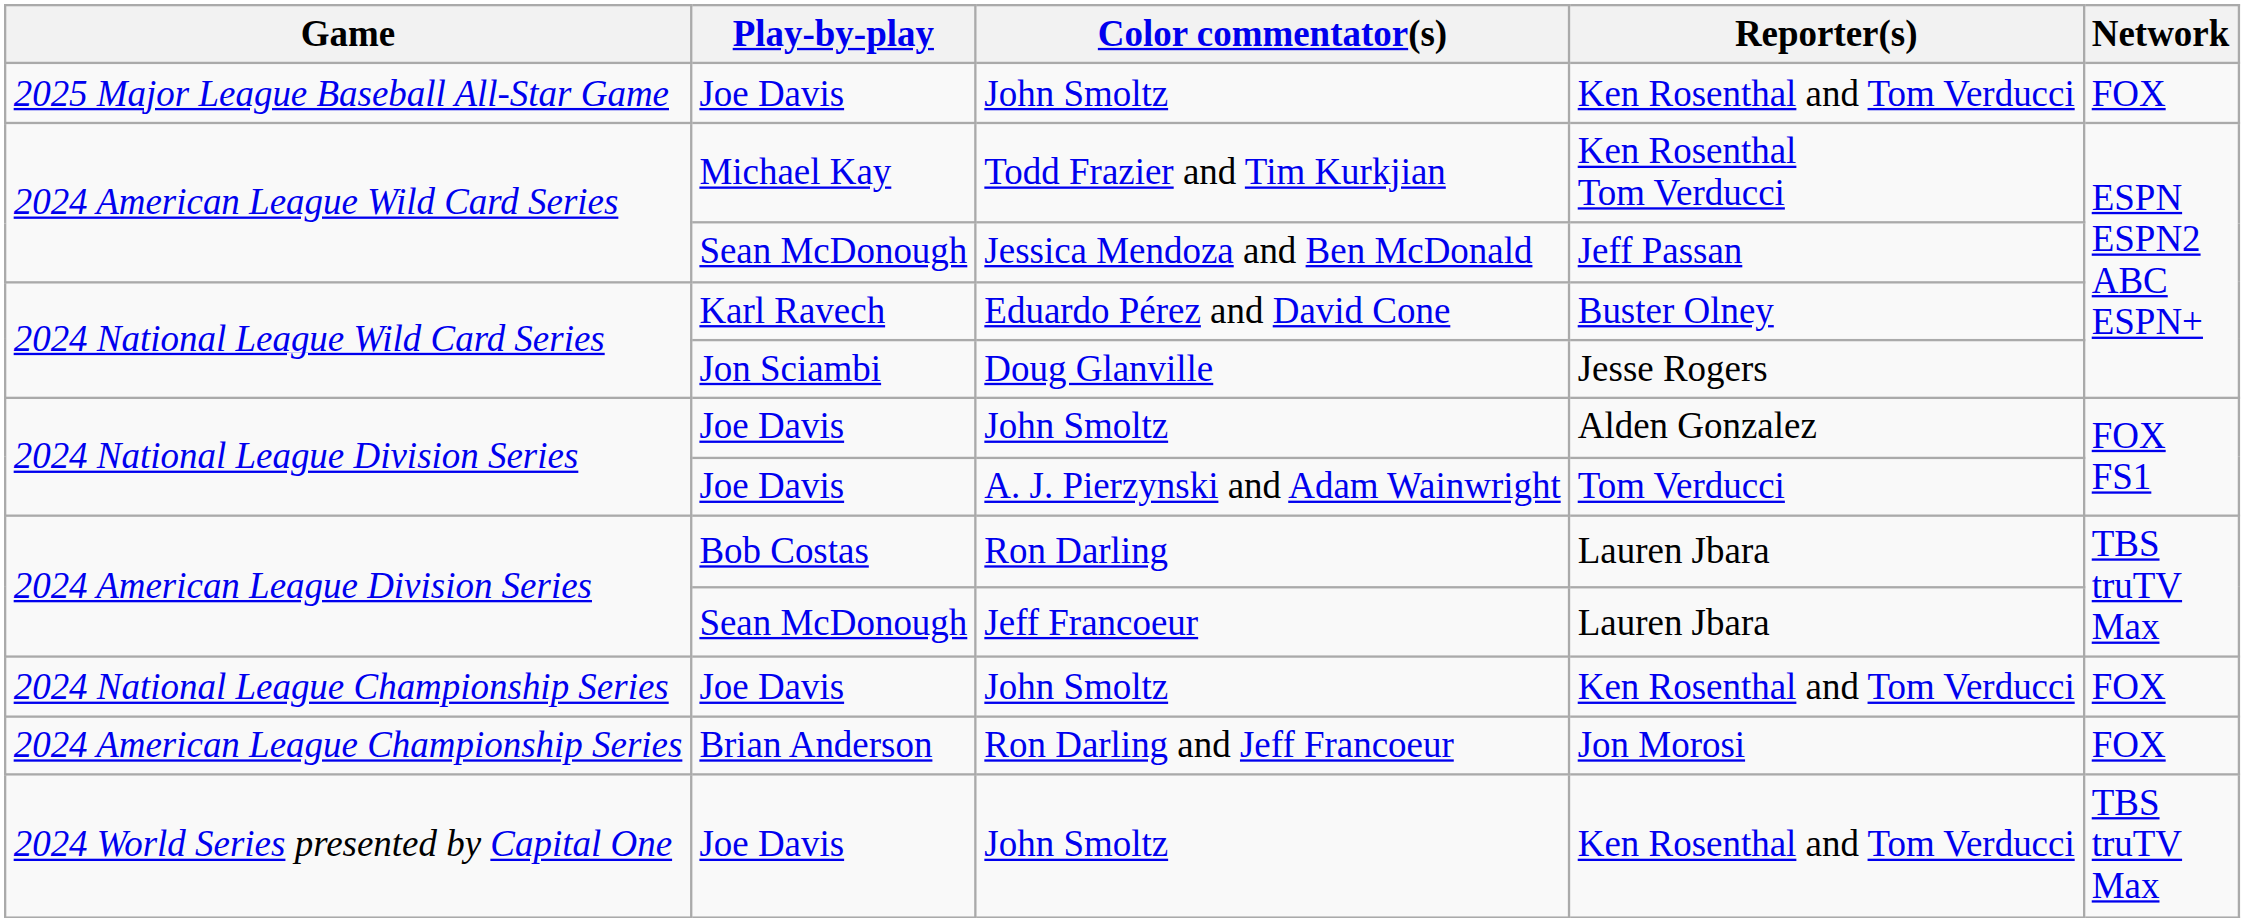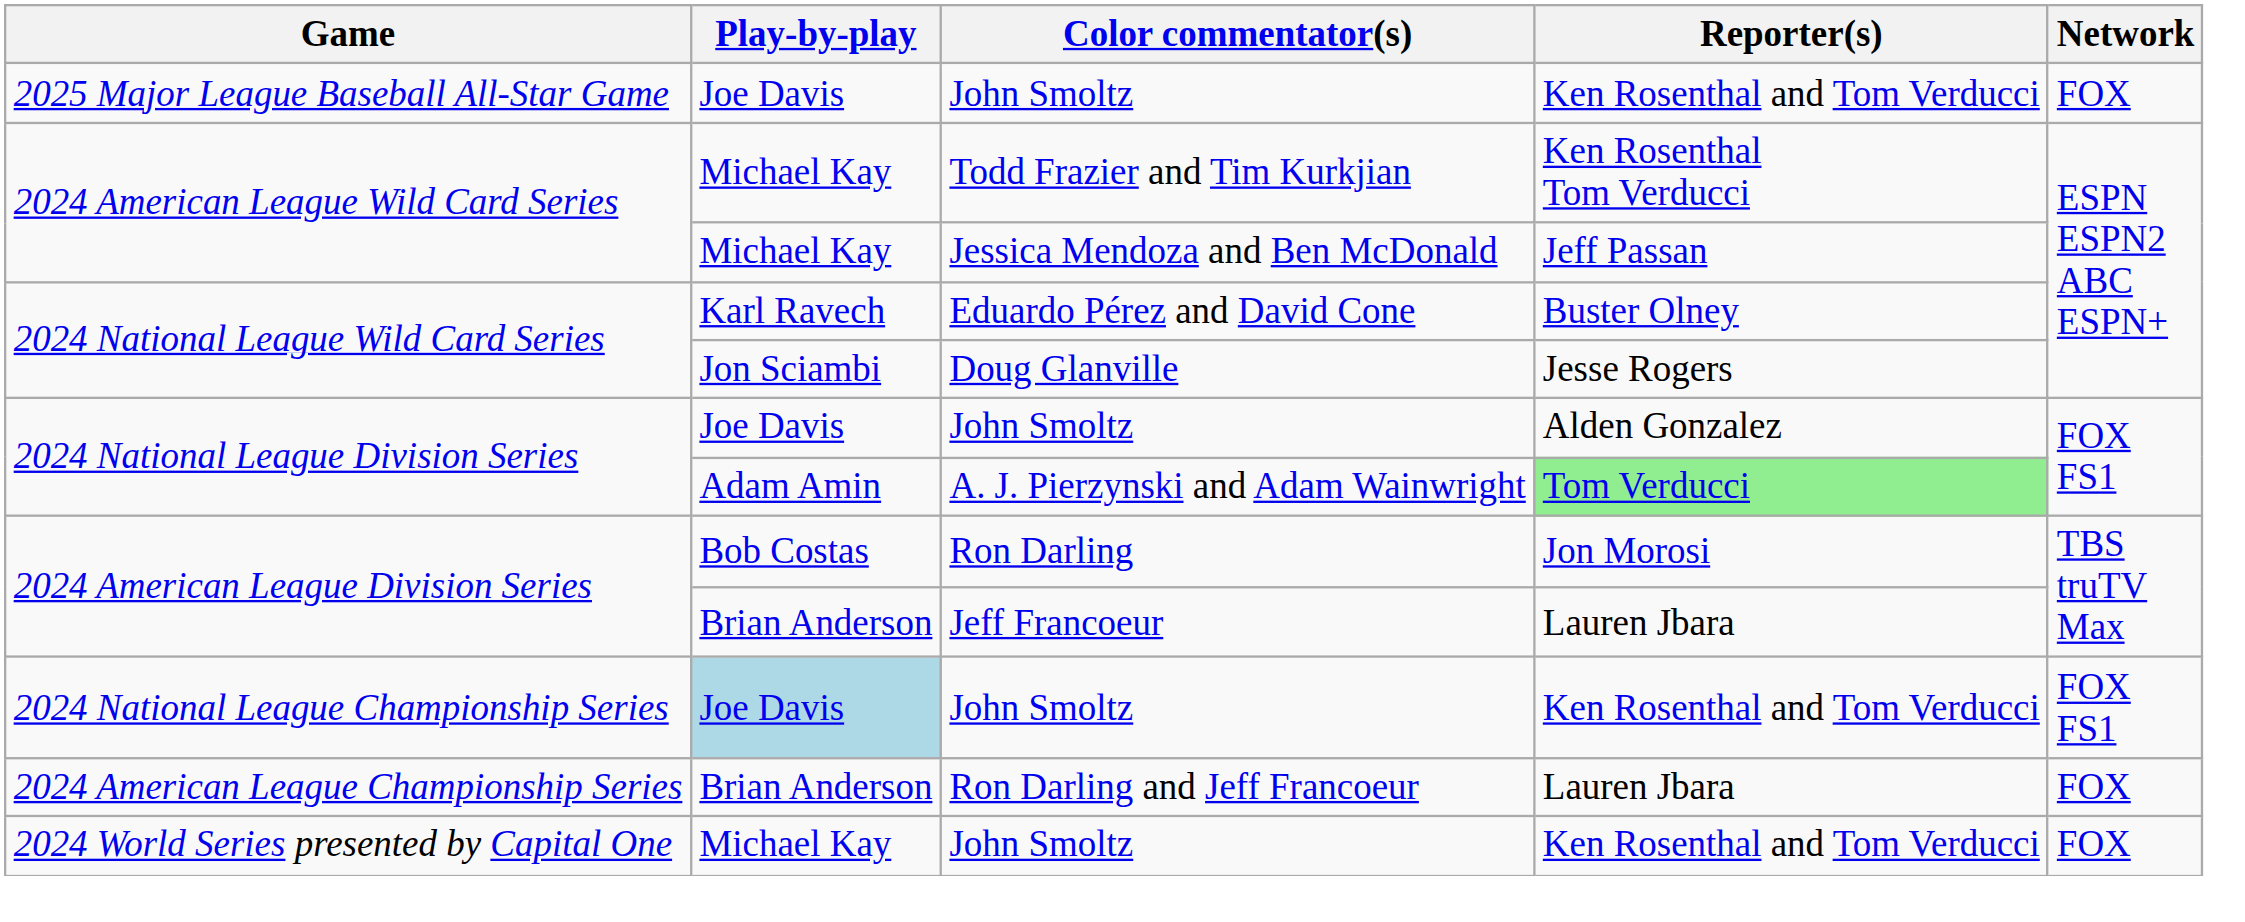Jessica Mendoza and Ben McDonald | Play-by-play: Sean McDonough -> Michael Kay
A. J. Pierzynski and Adam Wainwright | Play-by-play: Joe Davis -> Adam Amin
A. J. Pierzynski and Adam Wainwright | Reporter(s): no background -> lightgreen background
Ron Darling | Reporter(s): Lauren Jbara -> Jon Morosi
Jeff Francoeur | Play-by-play: Sean McDonough -> Brian Anderson
2024 National League Championship Series / John Smoltz | Play-by-play: no background -> lightblue background
2024 National League Championship Series / John Smoltz | Network: FOX -> FOX FS1
Ron Darling and Jeff Francoeur | Reporter(s): Jon Morosi -> Lauren Jbara
2024 World Series presented by Capital One / John Smoltz | Play-by-play: Joe Davis -> Michael Kay
2024 World Series presented by Capital One / John Smoltz | Network: TBS truTV Max -> FOX
